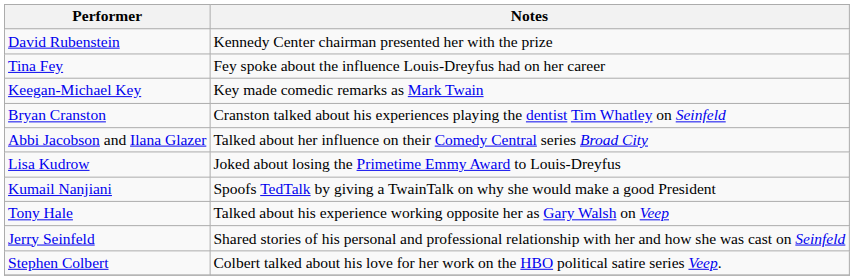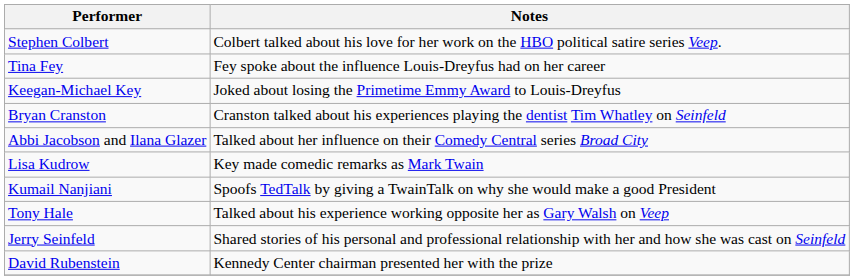rows swapped: Stephen Colbert <-> David Rubenstein
Keegan-Michael Key | Notes: Key made comedic remarks as Mark Twain -> Joked about losing the Primetime Emmy Award to Louis-Dreyfus
Lisa Kudrow | Notes: Joked about losing the Primetime Emmy Award to Louis-Dreyfus -> Key made comedic remarks as Mark Twain
